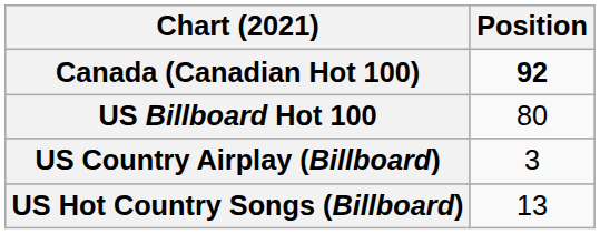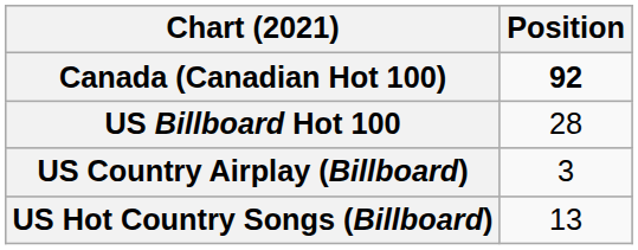US Billboard Hot 100 | Position: 80 -> 28
